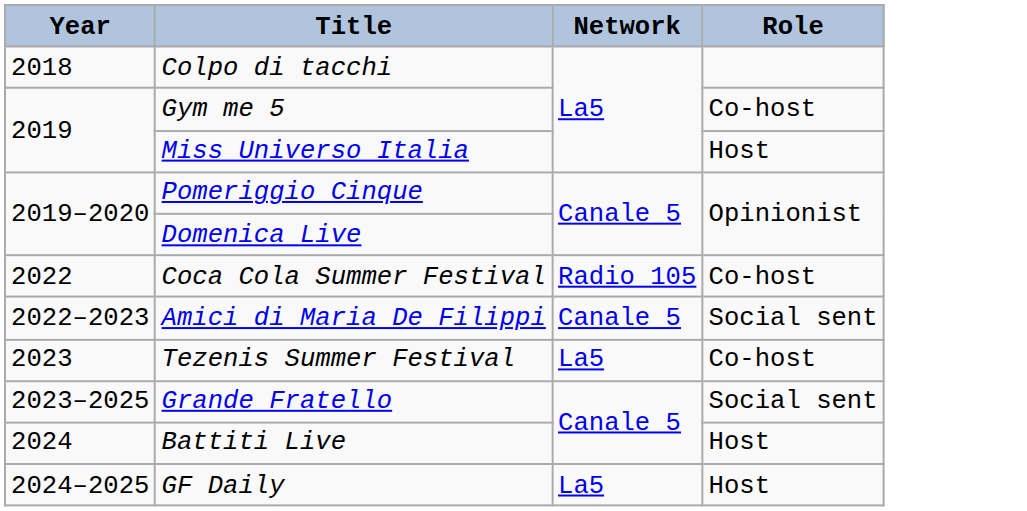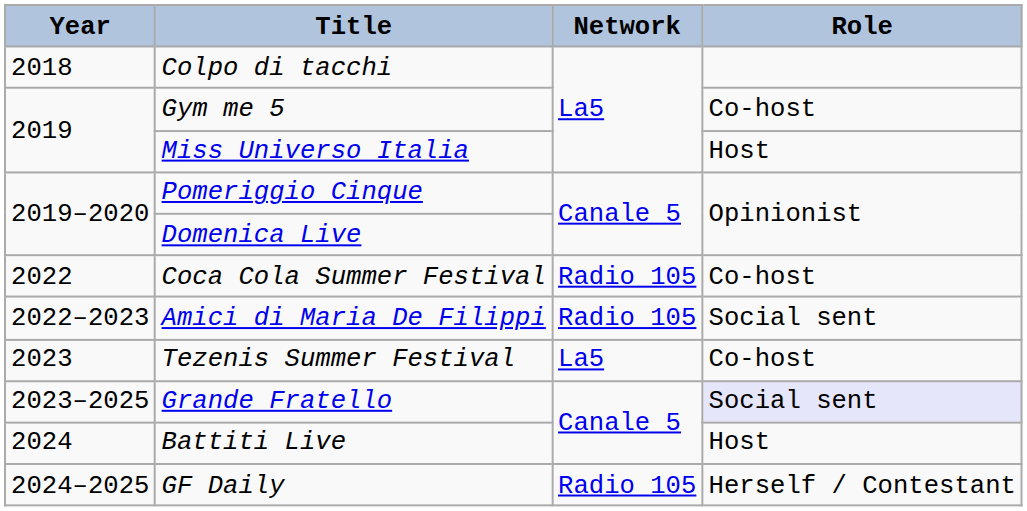Amici di Maria De Filippi | Network: Canale 5 -> Radio 105
Grande Fratello | Role: no background -> lavender background
GF Daily | Network: La5 -> Radio 105
GF Daily | Role: Host -> Herself / Contestant
